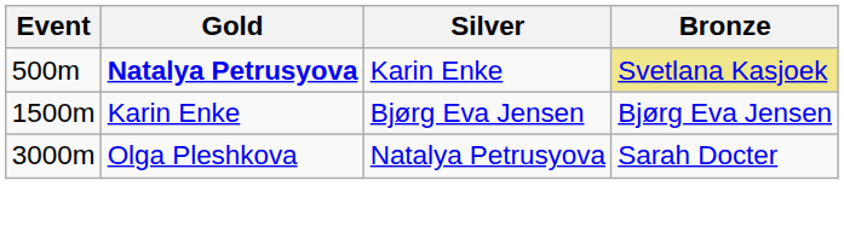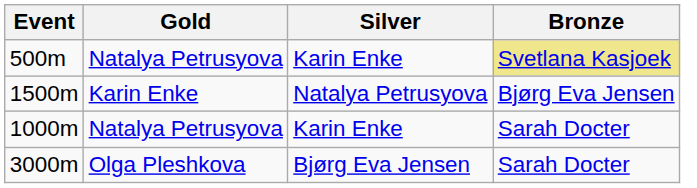500m | Gold: bold -> normal
1500m | Silver: Bjørg Eva Jensen -> Natalya Petrusyova
+ row: 1000m | Natalya Petrusyova | Karin Enke | Sarah Docter
3000m | Silver: Natalya Petrusyova -> Bjørg Eva Jensen
